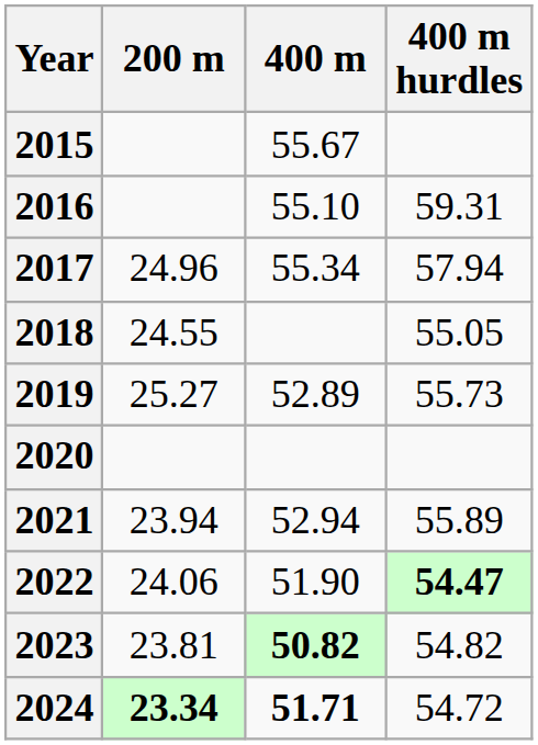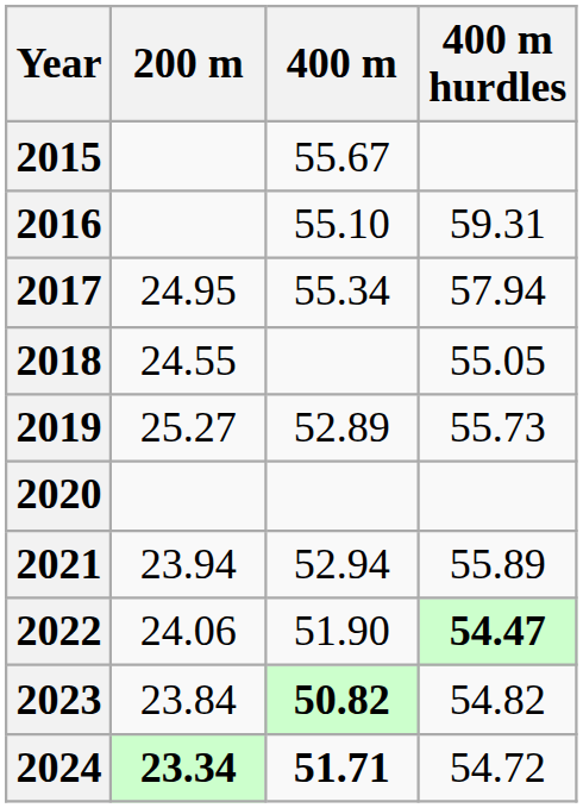2017 | 200 m: 24.96 -> 24.95
2023 | 200 m: 23.81 -> 23.84
